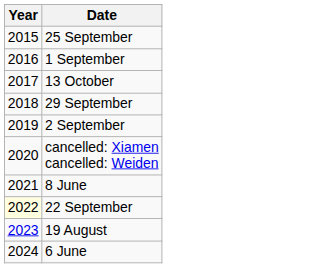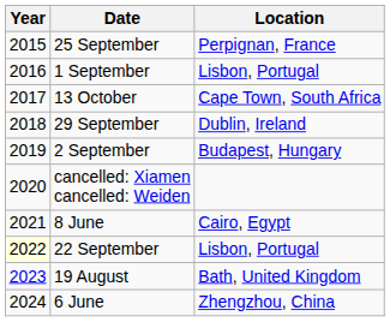+ column: Location | Perpignan, France | Lisbon, Portugal | Cape Town, South Africa | Dublin, Ireland | Budapest, Hungary | Cairo, Egypt | Lisbon, Portugal | Bath, United Kingdom | Zhengzhou, China
